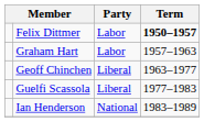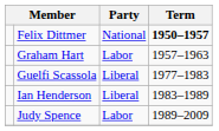Felix Dittmer | Party: Labor -> National
- row: Geoff Chinchen | Liberal | 1963–1977
Ian Henderson | Party: National -> Liberal
+ row: Judy Spence | Labor | 1989–2009
